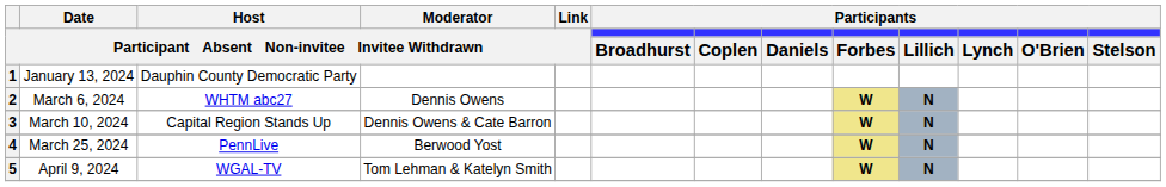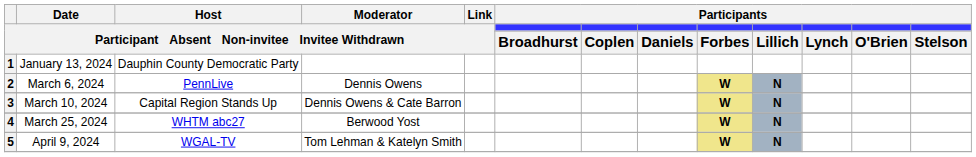2 | Host / Participant Absent Non-invitee Invitee Withdrawn: WHTM abc27 -> PennLive
4 | Host / Participant Absent Non-invitee Invitee Withdrawn: PennLive -> WHTM abc27
